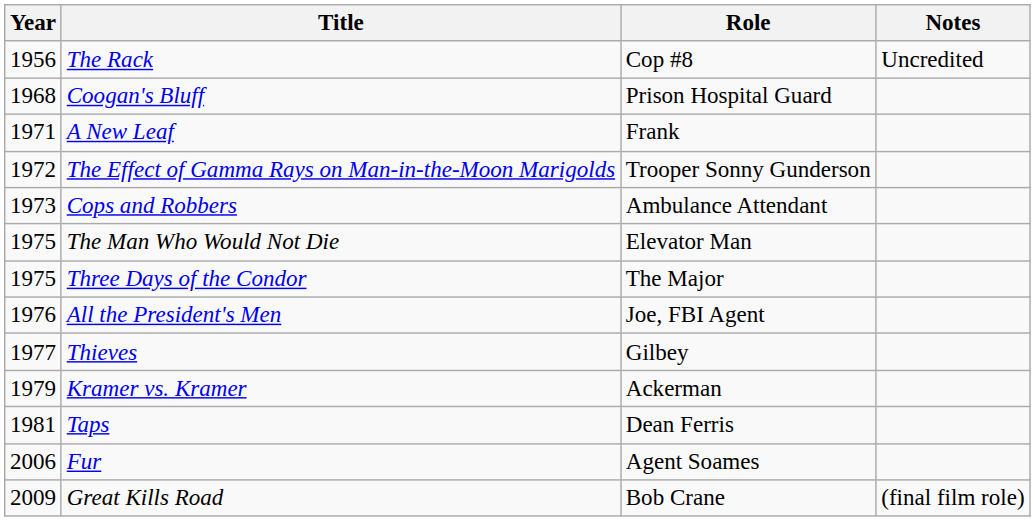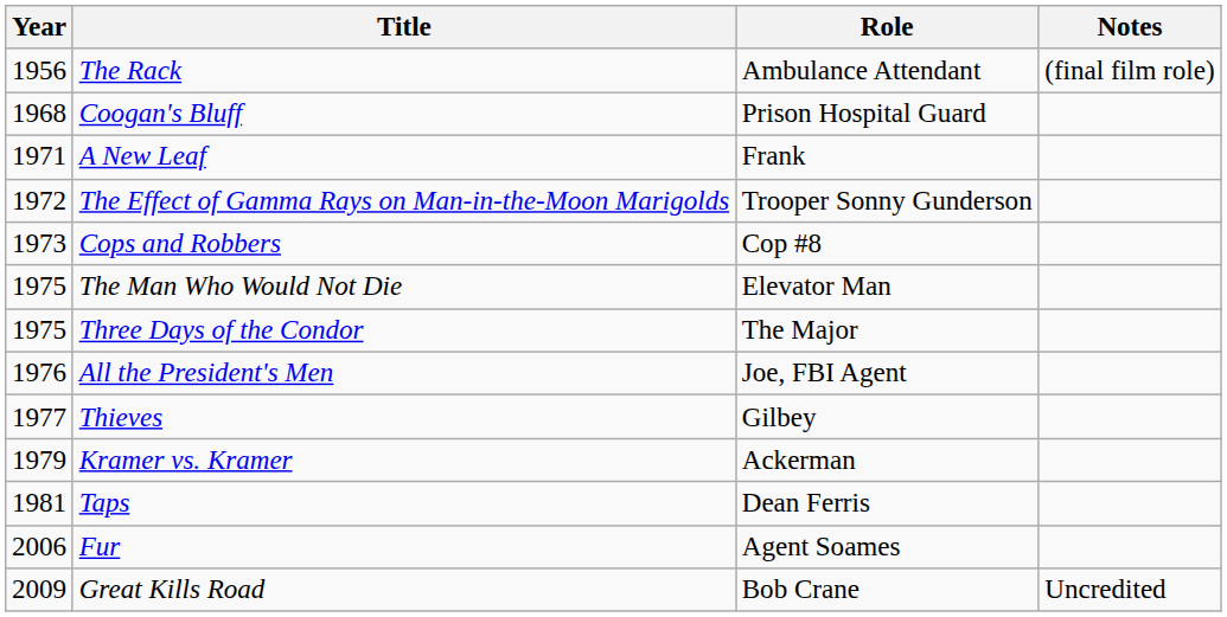The Rack | Role: Cop #8 -> Ambulance Attendant
The Rack | Notes: Uncredited -> (final film role)
Cops and Robbers | Role: Ambulance Attendant -> Cop #8
Great Kills Road | Notes: (final film role) -> Uncredited
